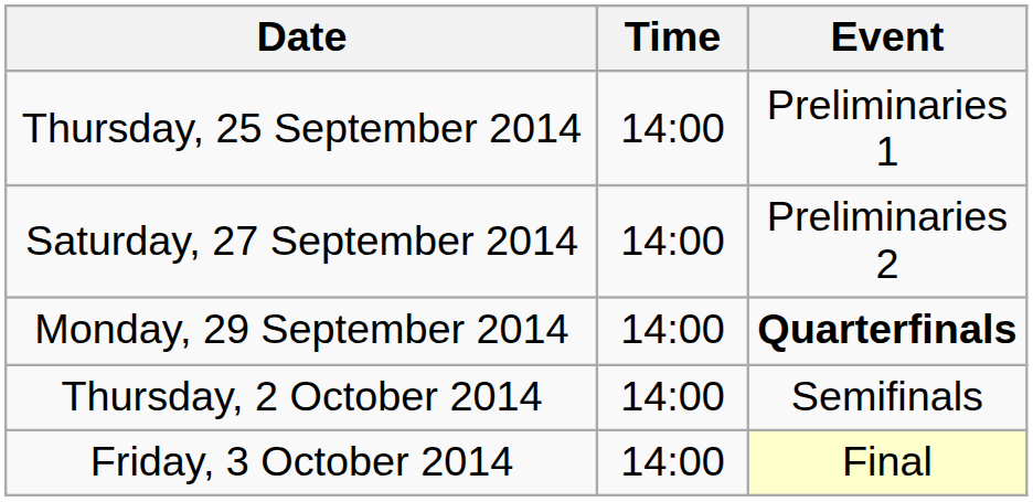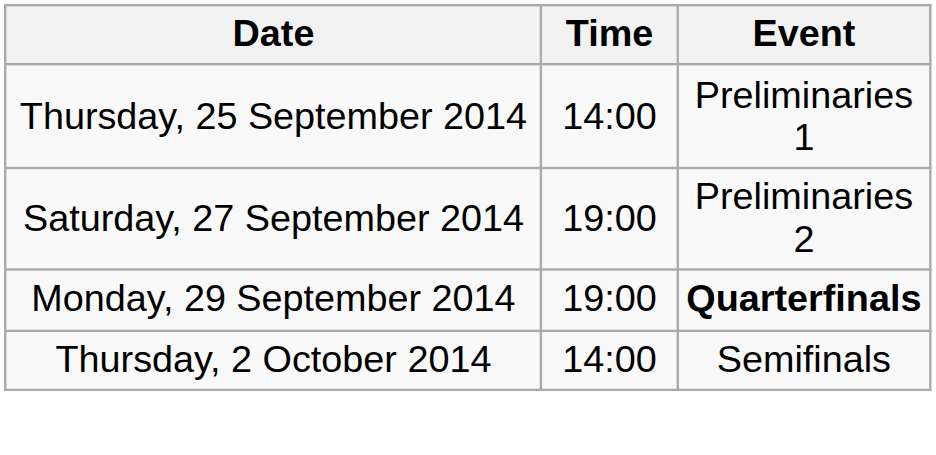Saturday, 27 September 2014 | Time: 14:00 -> 19:00
Monday, 29 September 2014 | Time: 14:00 -> 19:00
- row: Friday, 3 October 2014 | 14:00 | Final
